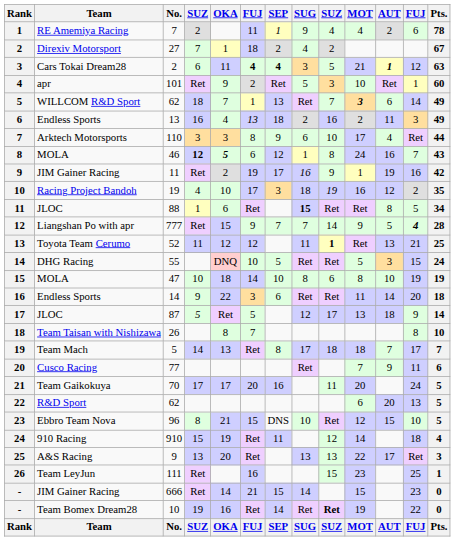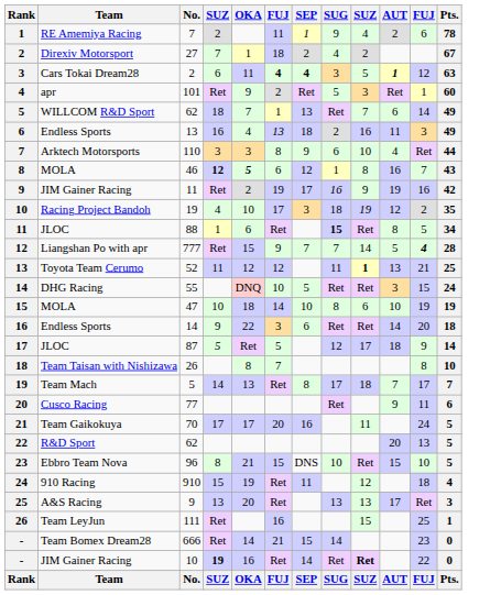- column: MOT | 4 | 21 | 10 | 3 | 2 | 17 | 24 | 1 | 16 | Ret | 9 | Ret | 5 | 8 | 11 | 13 | 18 | 7 | 20 | 6 | 12 | 14 | 22 | 23 | 15 | 19 | MOT
- / 666 | Team: JIM Gainer Racing -> Team Bomex Dream28
- / 10 | Team: Team Bomex Dream28 -> JIM Gainer Racing
- / 10 | column 4: normal -> bold
